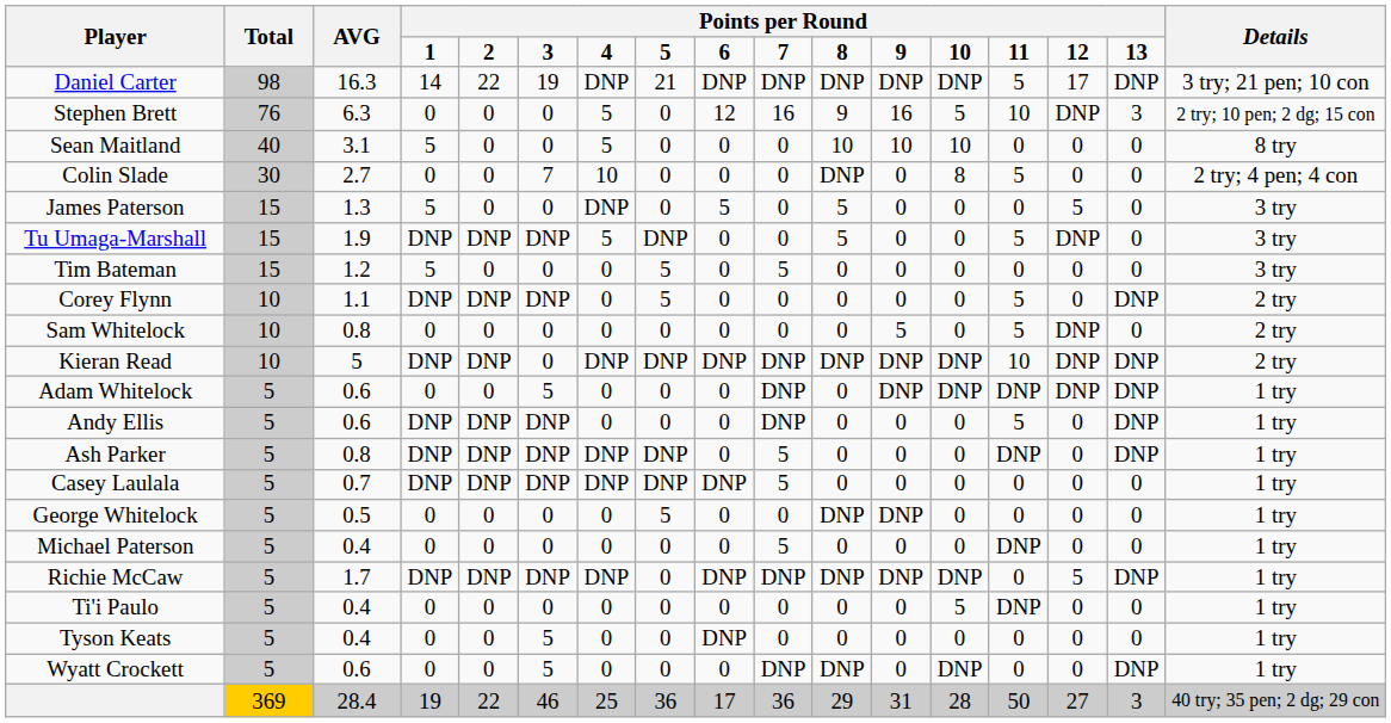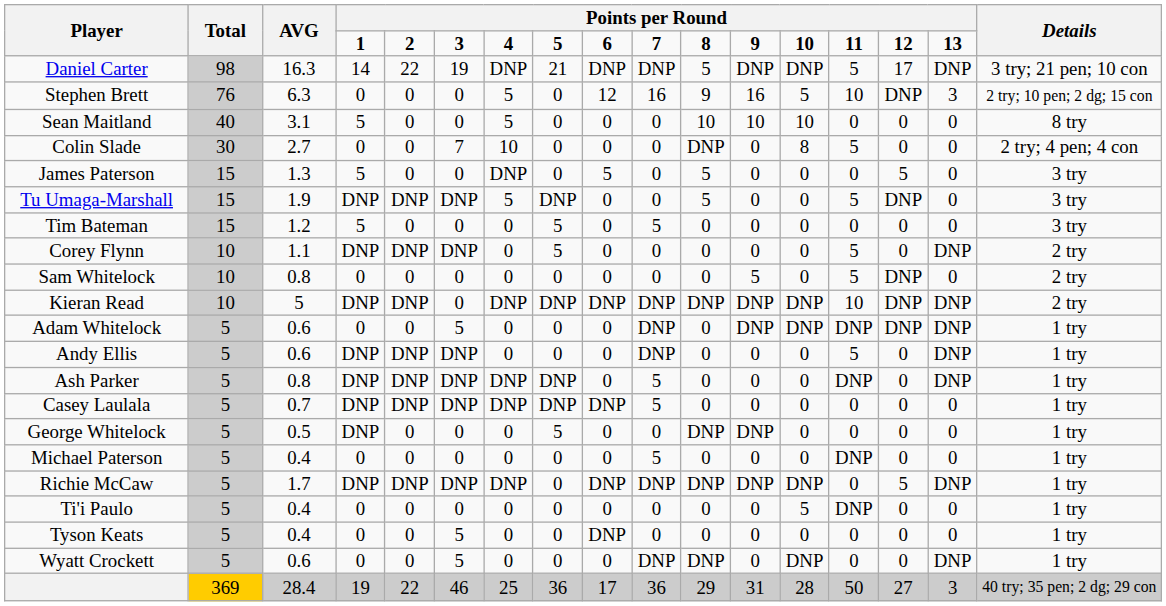Daniel Carter | column 11: DNP -> 5
George Whitelock | column 4: 0 -> DNP
